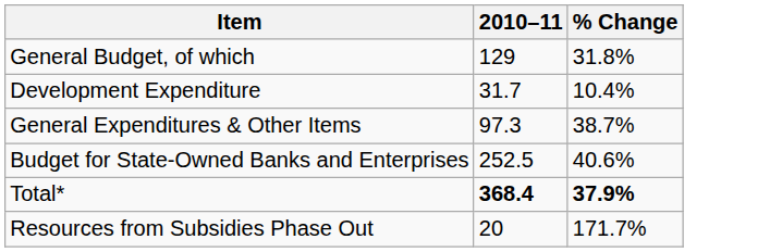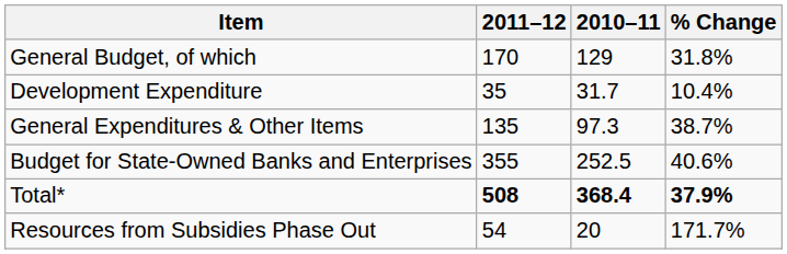+ column: 2011–12 | 170 | 35 | 135 | 355 | 508 | 54
